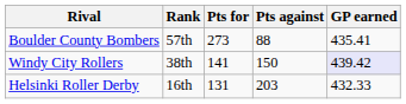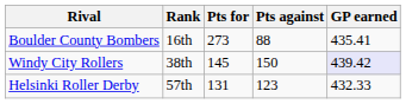Boulder County Bombers | Rank: 57th -> 16th
Windy City Rollers | Pts for: 141 -> 145
Helsinki Roller Derby | Rank: 16th -> 57th
Helsinki Roller Derby | Pts against: 203 -> 123
